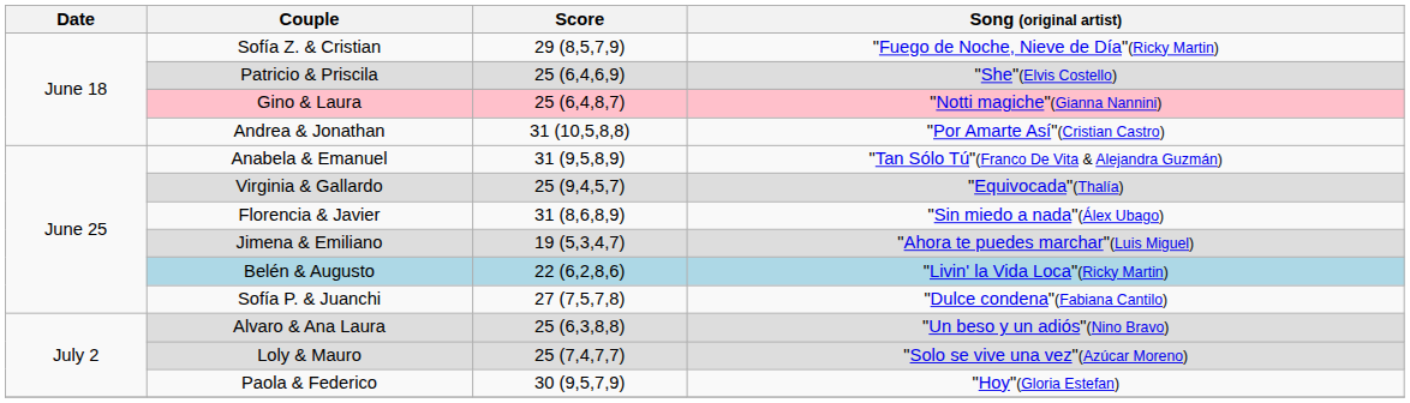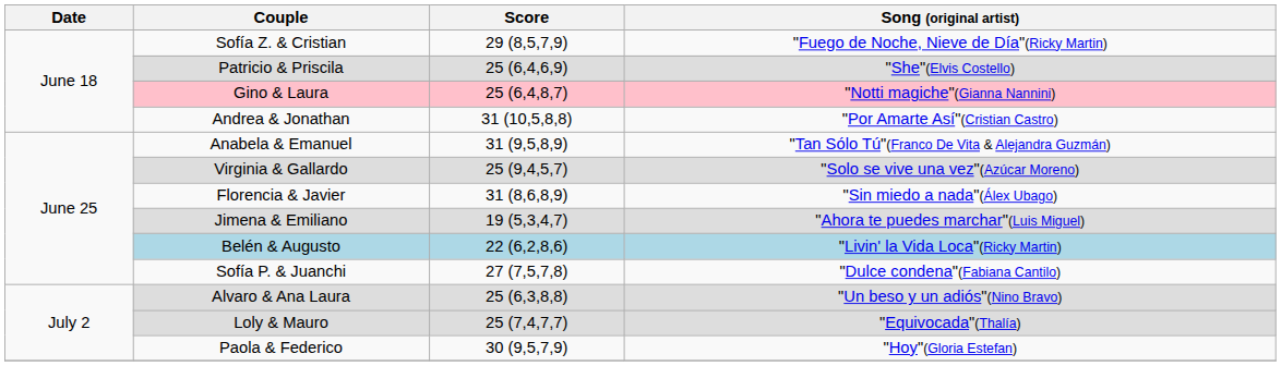Virginia & Gallardo | Song (original artist): "Equivocada"(Thalía) -> "Solo se vive una vez"(Azúcar Moreno)
Loly & Mauro | Song (original artist): "Solo se vive una vez"(Azúcar Moreno) -> "Equivocada"(Thalía)
